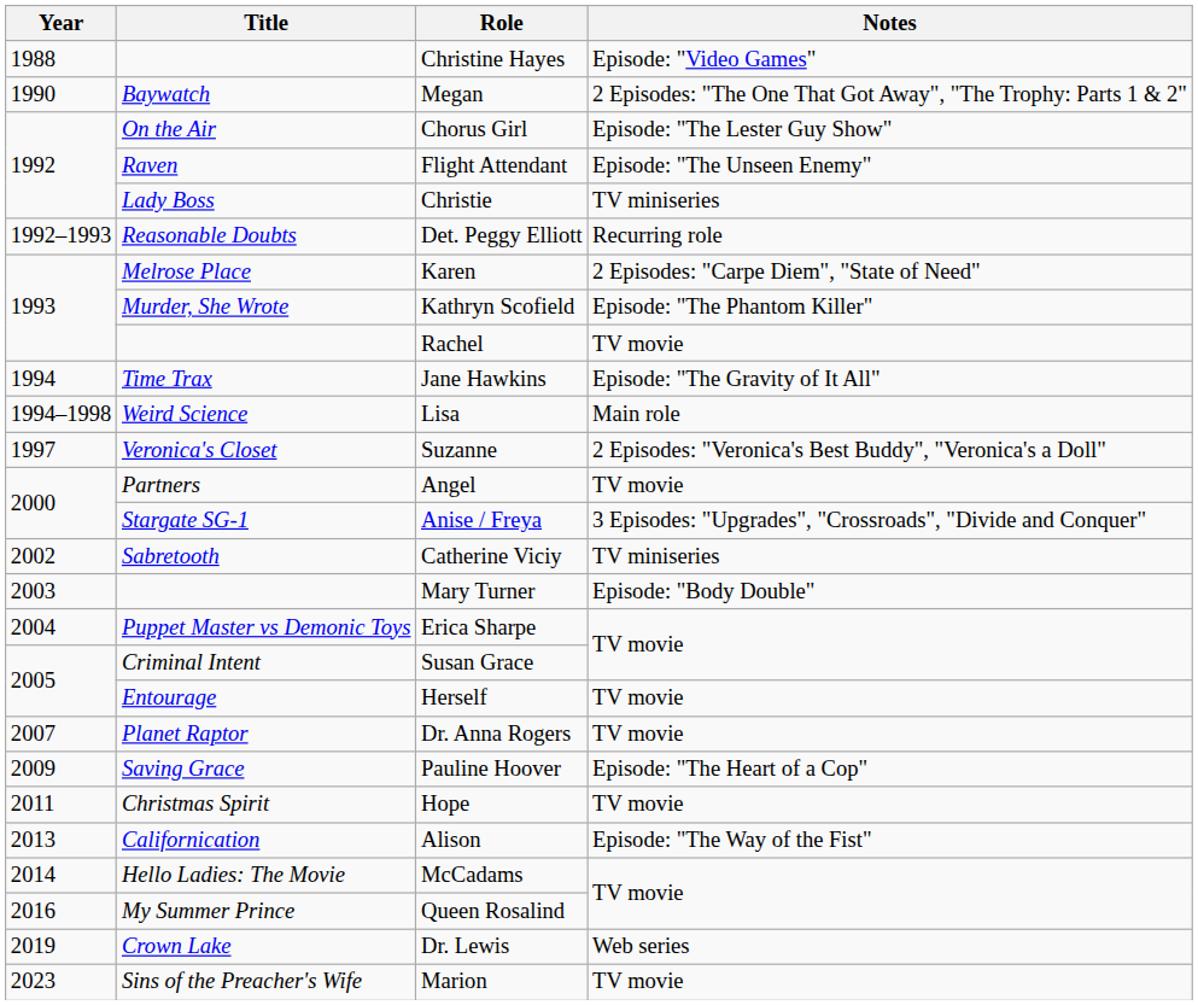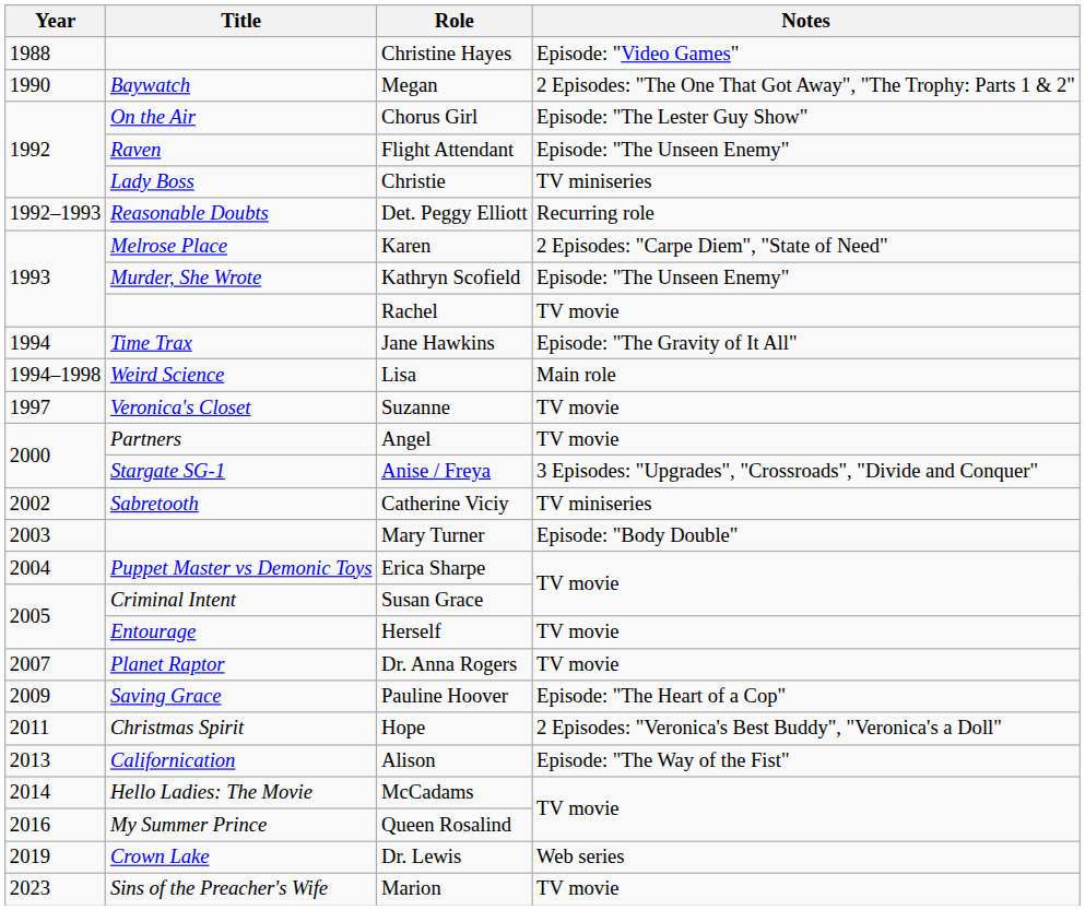Kathryn Scofield | Notes: Episode: "The Phantom Killer" -> Episode: "The Unseen Enemy"
Suzanne | Notes: 2 Episodes: "Veronica's Best Buddy", "Veronica's a Doll" -> TV movie
Hope | Notes: TV movie -> 2 Episodes: "Veronica's Best Buddy", "Veronica's a Doll"
